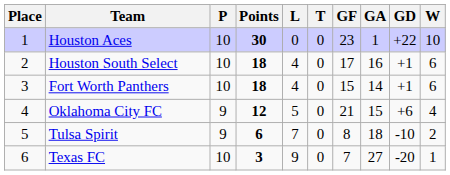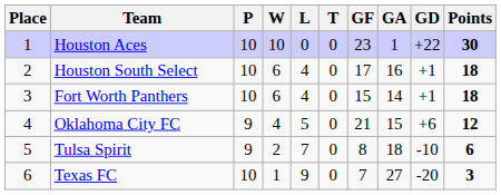columns swapped: W <-> Points
